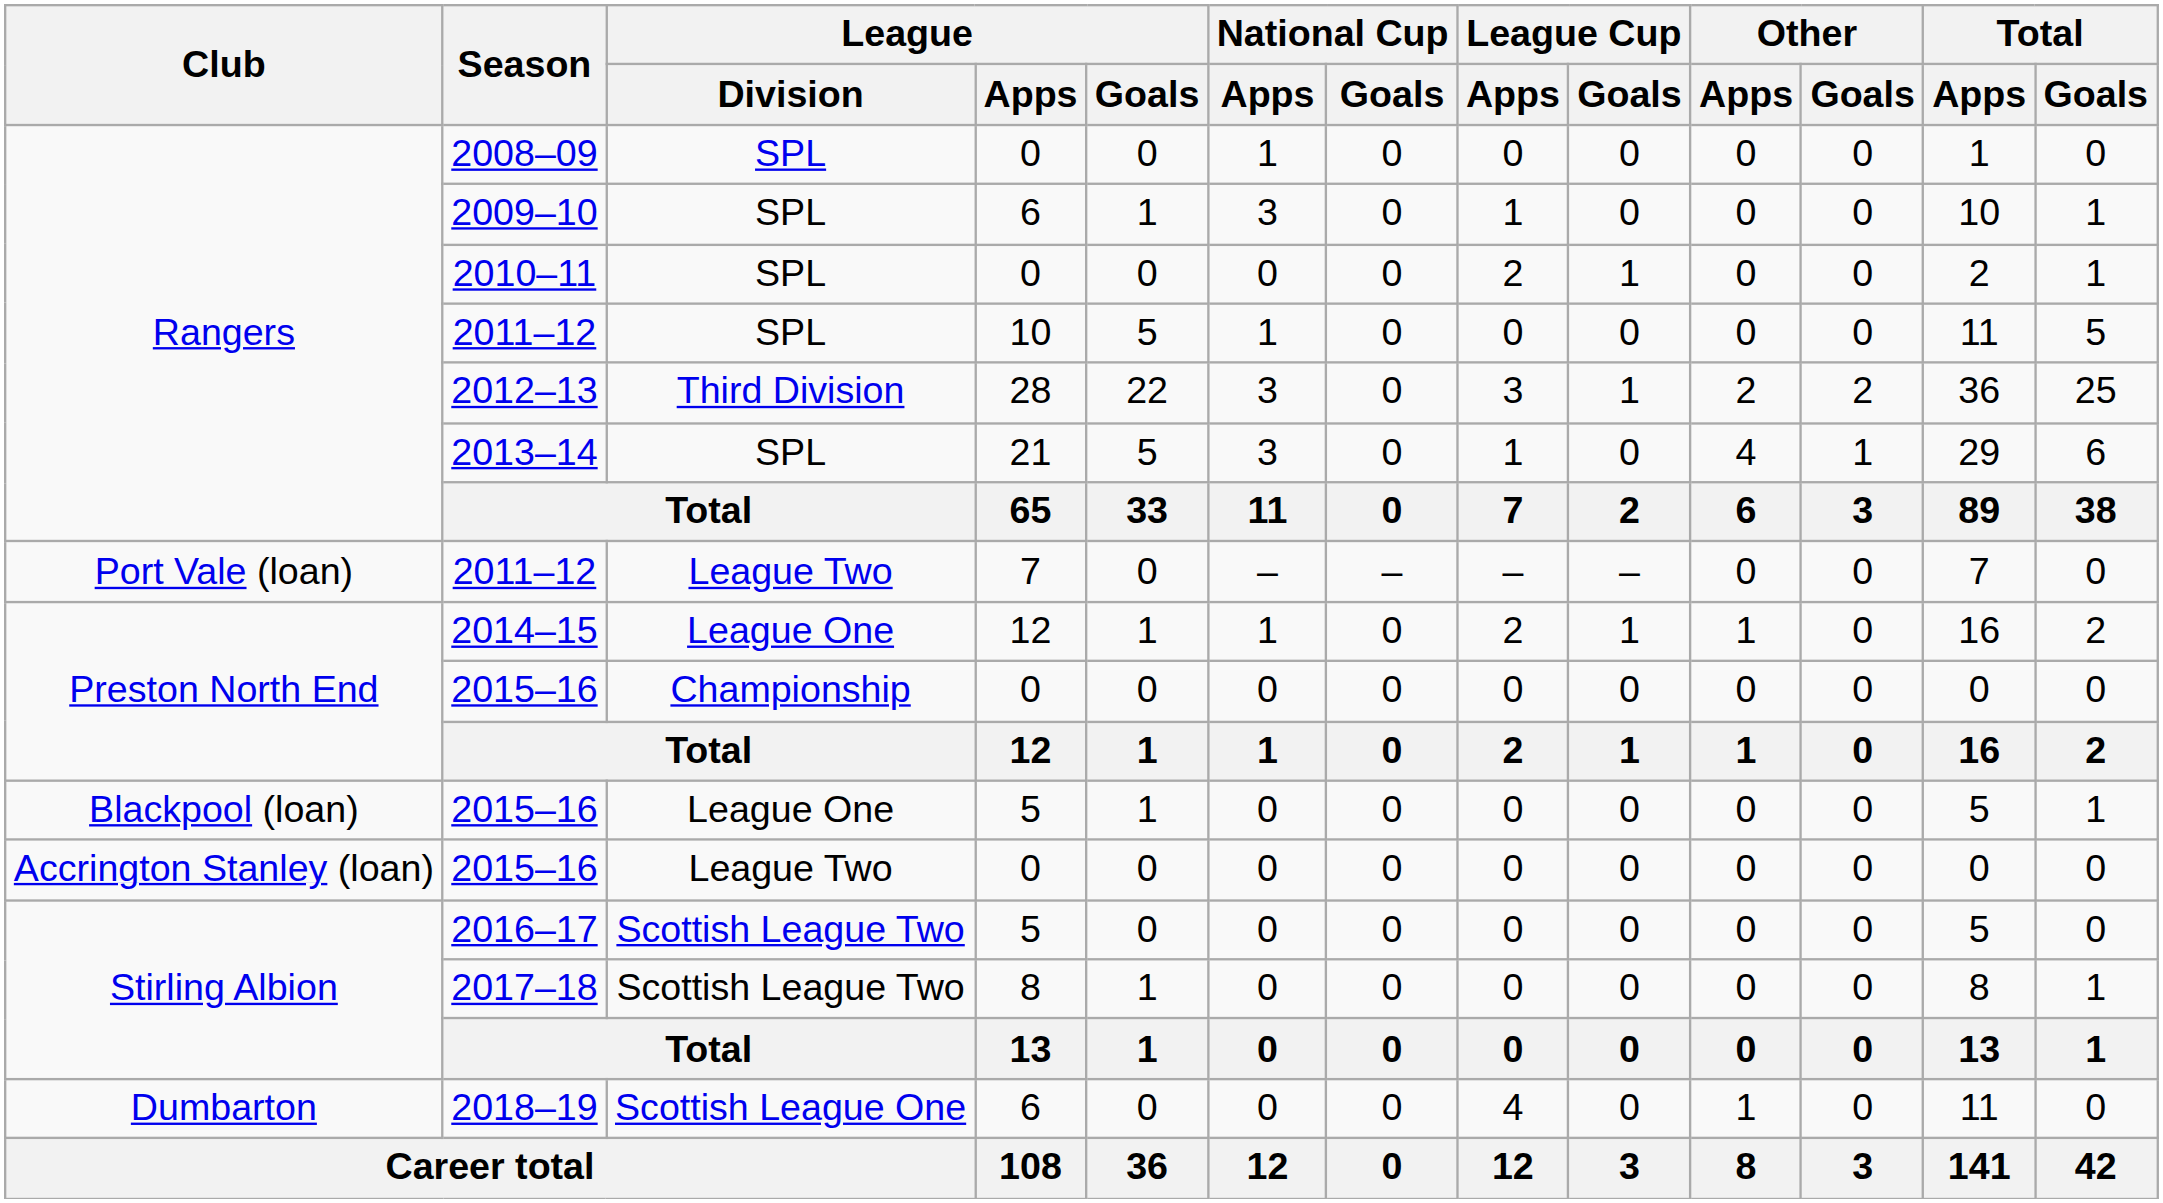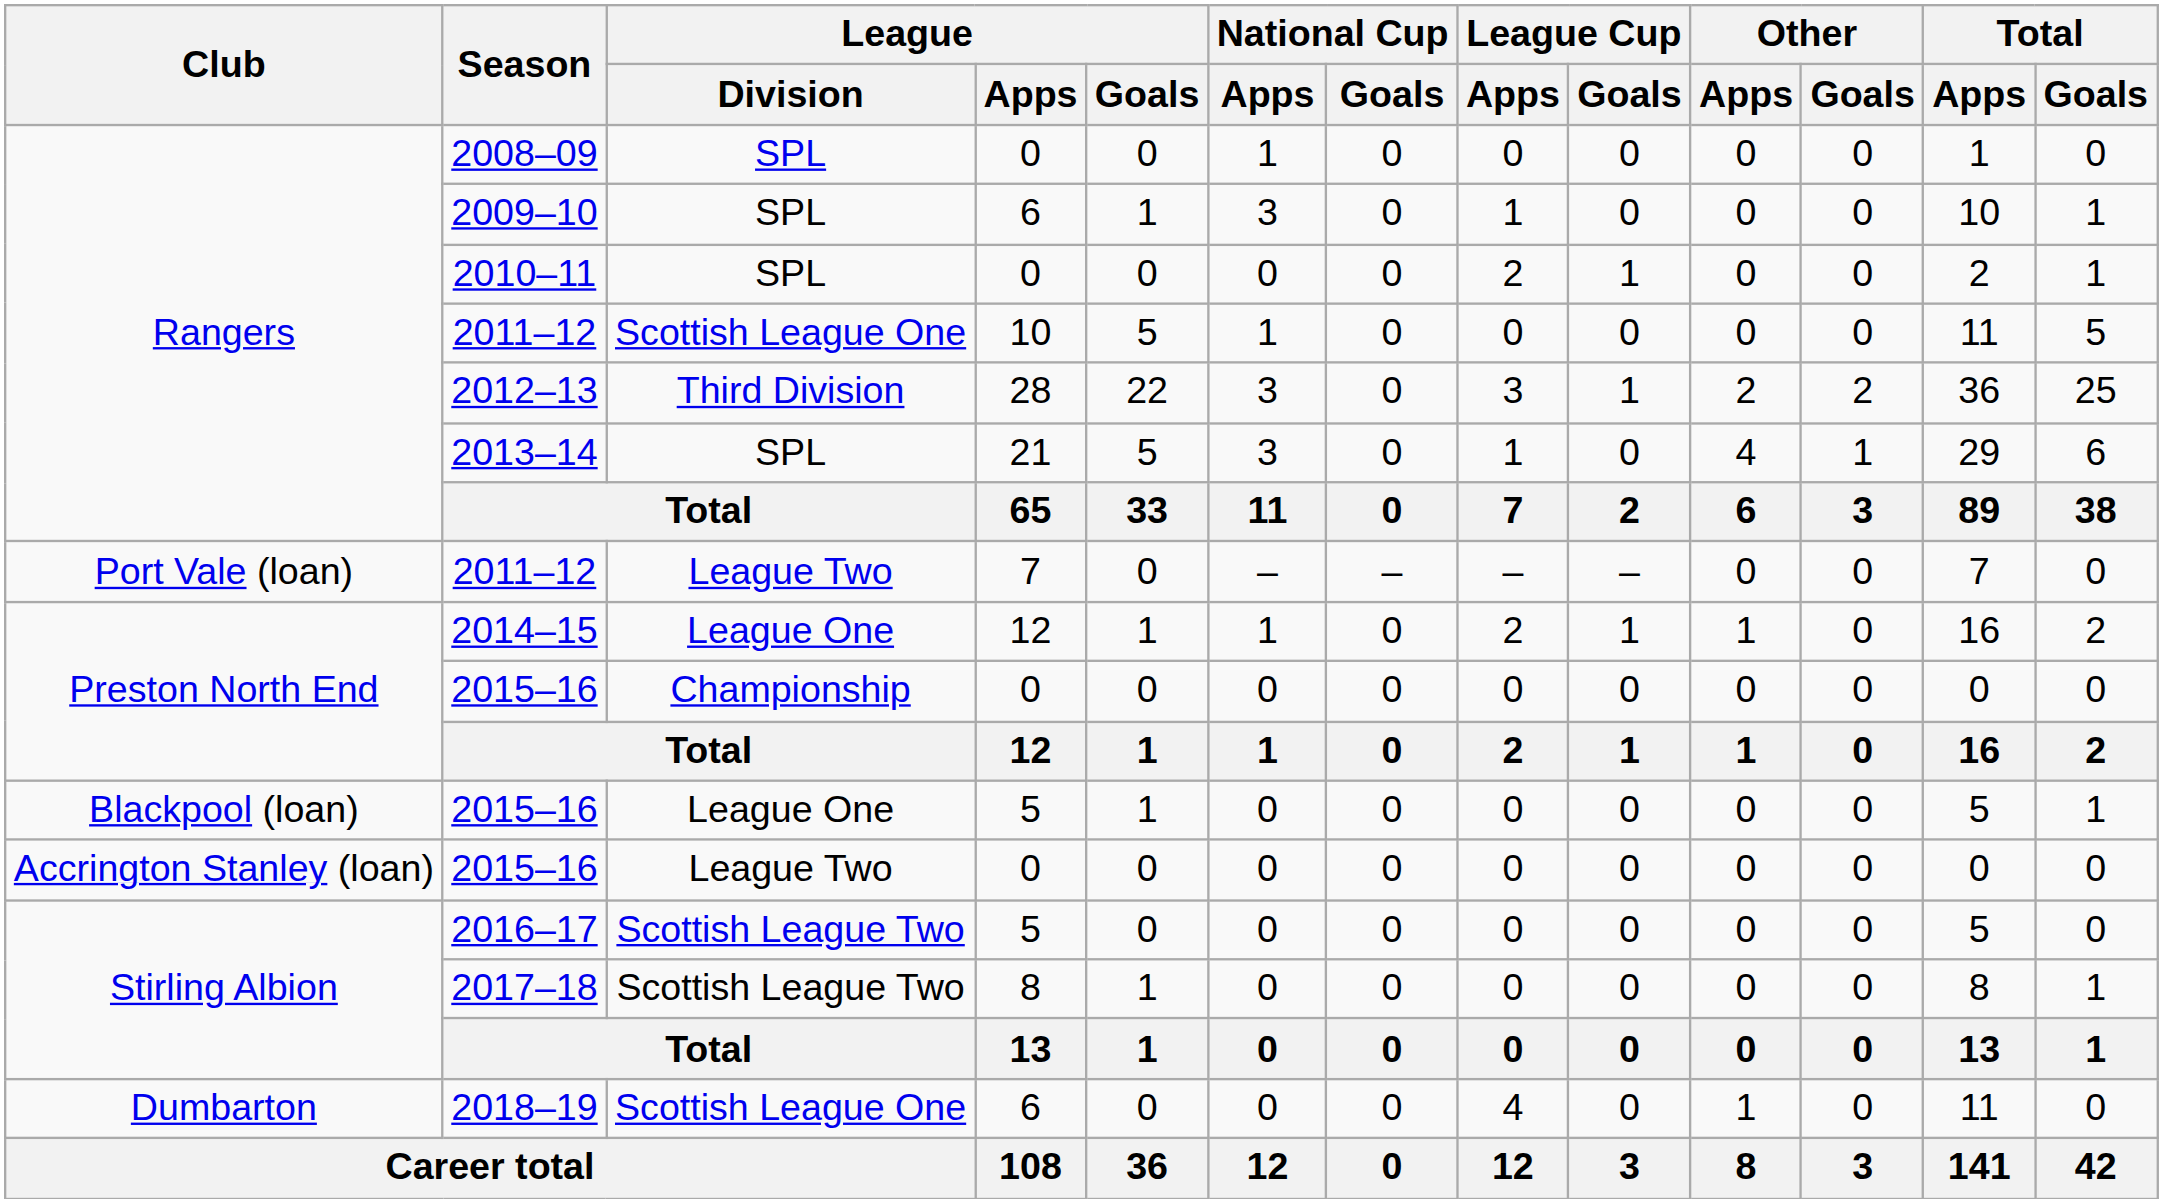Rangers / 2011–12 | League / Division: SPL -> Scottish League One
